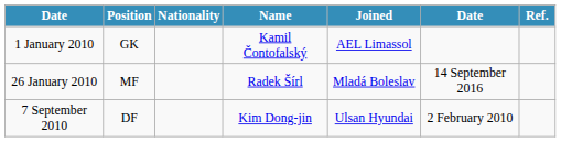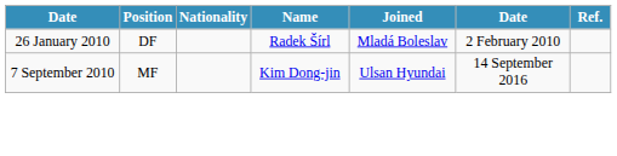- row: 1 January 2010 | GK | Kamil Čontofalský | AEL Limassol
26 January 2010 | Position: MF -> DF
26 January 2010 | column 6: 14 September 2016 -> 2 February 2010
7 September 2010 | Position: DF -> MF
7 September 2010 | column 6: 2 February 2010 -> 14 September 2016
